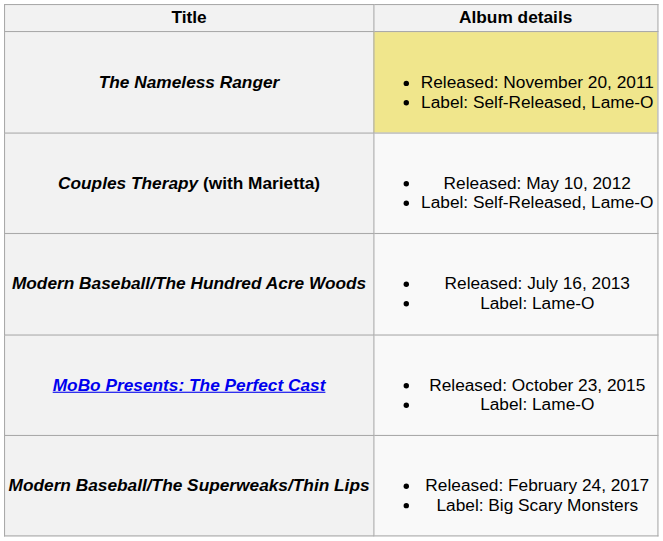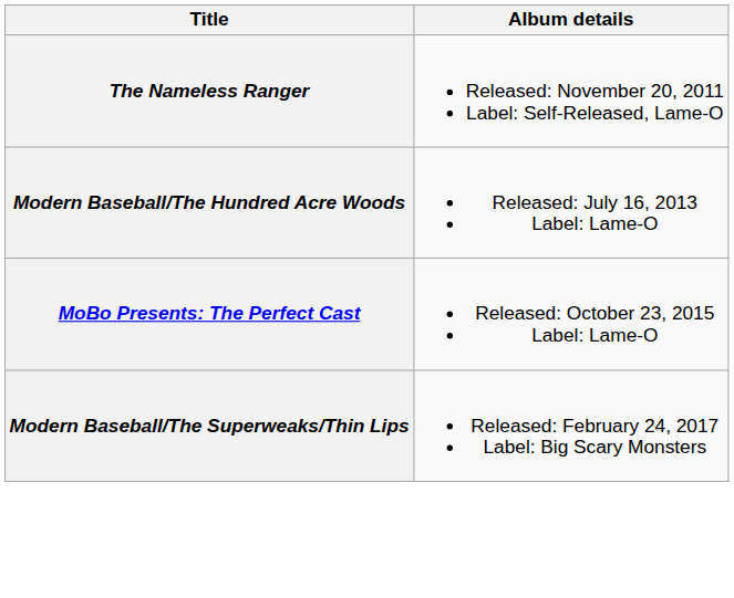The Nameless Ranger | Album details: khaki background -> no background
- row: Couples Therapy (with Marietta) | Released: May 10, 2012 Label: Self-Released, Lame-O
